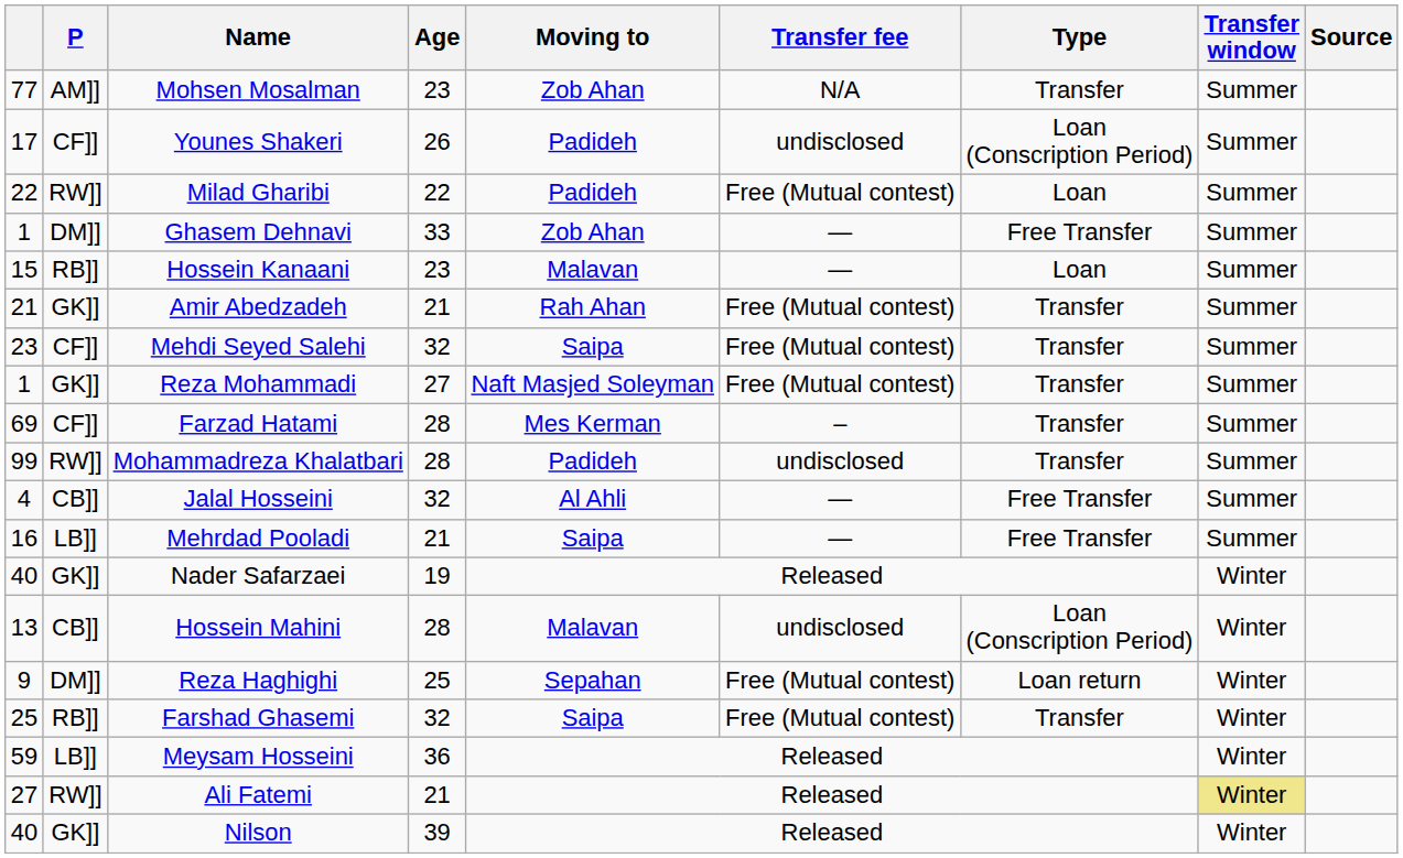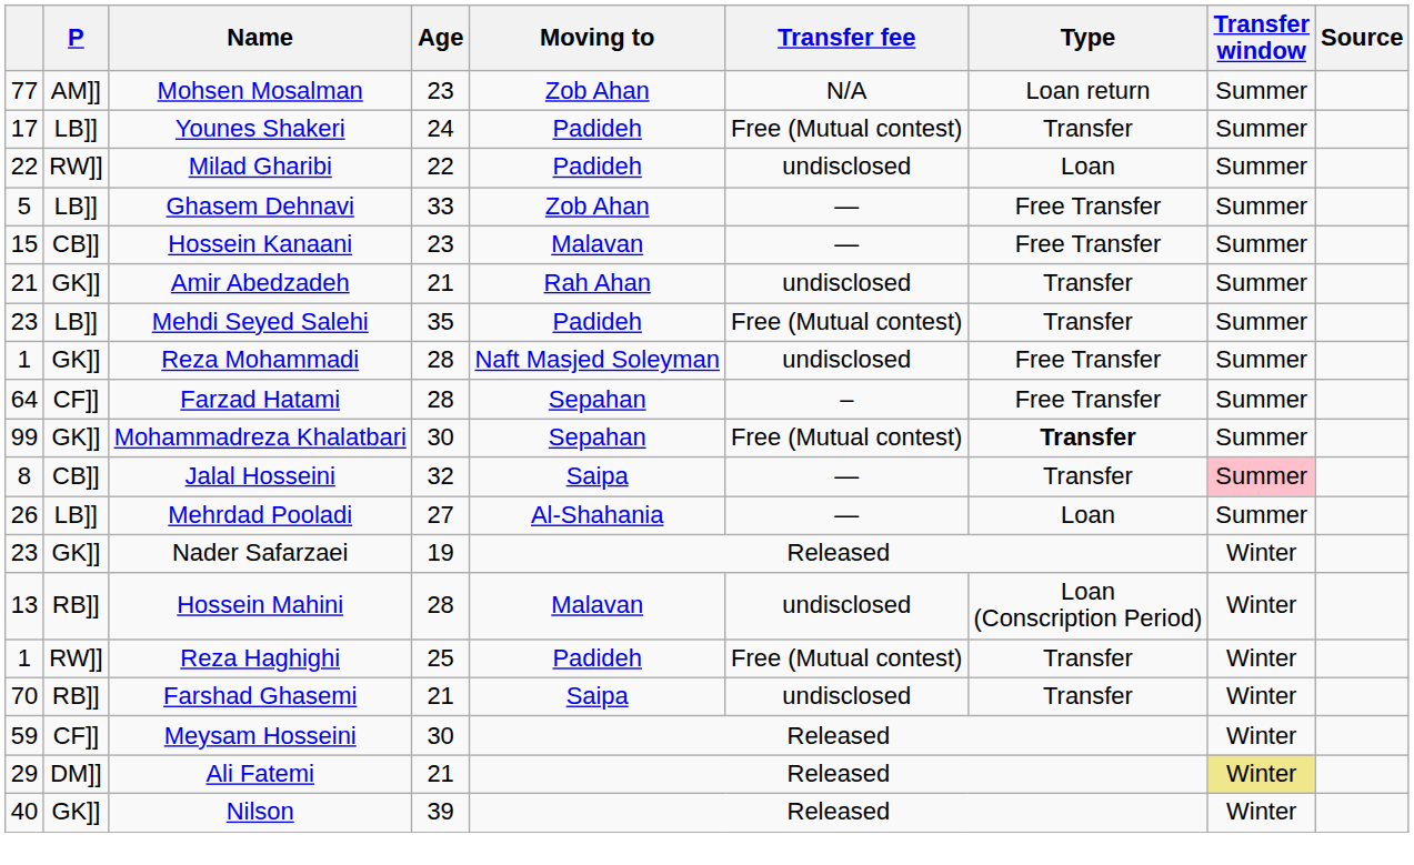Mohsen Mosalman | Type: Transfer -> Loan return
Younes Shakeri | P: CF]] -> LB]]
Younes Shakeri | Age: 26 -> 24
Younes Shakeri | Transfer fee: undisclosed -> Free (Mutual contest)
Younes Shakeri | Type: Loan (Conscription Period) -> Transfer
Milad Gharibi | Transfer fee: Free (Mutual contest) -> undisclosed
Ghasem Dehnavi | column 1: 1 -> 5
Ghasem Dehnavi | P: DM]] -> LB]]
Hossein Kanaani | P: RB]] -> CB]]
Hossein Kanaani | Type: Loan -> Free Transfer
Amir Abedzadeh | Transfer fee: Free (Mutual contest) -> undisclosed
Mehdi Seyed Salehi | P: CF]] -> LB]]
Mehdi Seyed Salehi | Age: 32 -> 35
Mehdi Seyed Salehi | Moving to: Saipa -> Padideh
Reza Mohammadi | Age: 27 -> 28
Reza Mohammadi | Transfer fee: Free (Mutual contest) -> undisclosed
Reza Mohammadi | Type: Transfer -> Free Transfer
Farzad Hatami | column 1: 69 -> 64
Farzad Hatami | Moving to: Mes Kerman -> Sepahan
Farzad Hatami | Type: Transfer -> Free Transfer
Mohammadreza Khalatbari | P: RW]] -> GK]]
Mohammadreza Khalatbari | Age: 28 -> 30
Mohammadreza Khalatbari | Moving to: Padideh -> Sepahan
Mohammadreza Khalatbari | Transfer fee: undisclosed -> Free (Mutual contest)
Mohammadreza Khalatbari | Type: normal -> bold
Jalal Hosseini | column 1: 4 -> 8
Jalal Hosseini | Moving to: Al Ahli -> Saipa
Jalal Hosseini | Type: Free Transfer -> Transfer
Jalal Hosseini | Transfer window: no background -> pink background
Mehrdad Pooladi | column 1: 16 -> 26
Mehrdad Pooladi | Age: 21 -> 27
Mehrdad Pooladi | Moving to: Saipa -> Al-Shahania
Mehrdad Pooladi | Type: Free Transfer -> Loan
Nader Safarzaei | column 1: 40 -> 23
Hossein Mahini | P: CB]] -> RB]]
Reza Haghighi | column 1: 9 -> 1
Reza Haghighi | P: DM]] -> RW]]
Reza Haghighi | Moving to: Sepahan -> Padideh
Reza Haghighi | Type: Loan return -> Transfer
Farshad Ghasemi | column 1: 25 -> 70
Farshad Ghasemi | Age: 32 -> 21
Farshad Ghasemi | Transfer fee: Free (Mutual contest) -> undisclosed
Meysam Hosseini | P: LB]] -> CF]]
Meysam Hosseini | Age: 36 -> 30
Ali Fatemi | column 1: 27 -> 29
Ali Fatemi | P: RW]] -> DM]]
